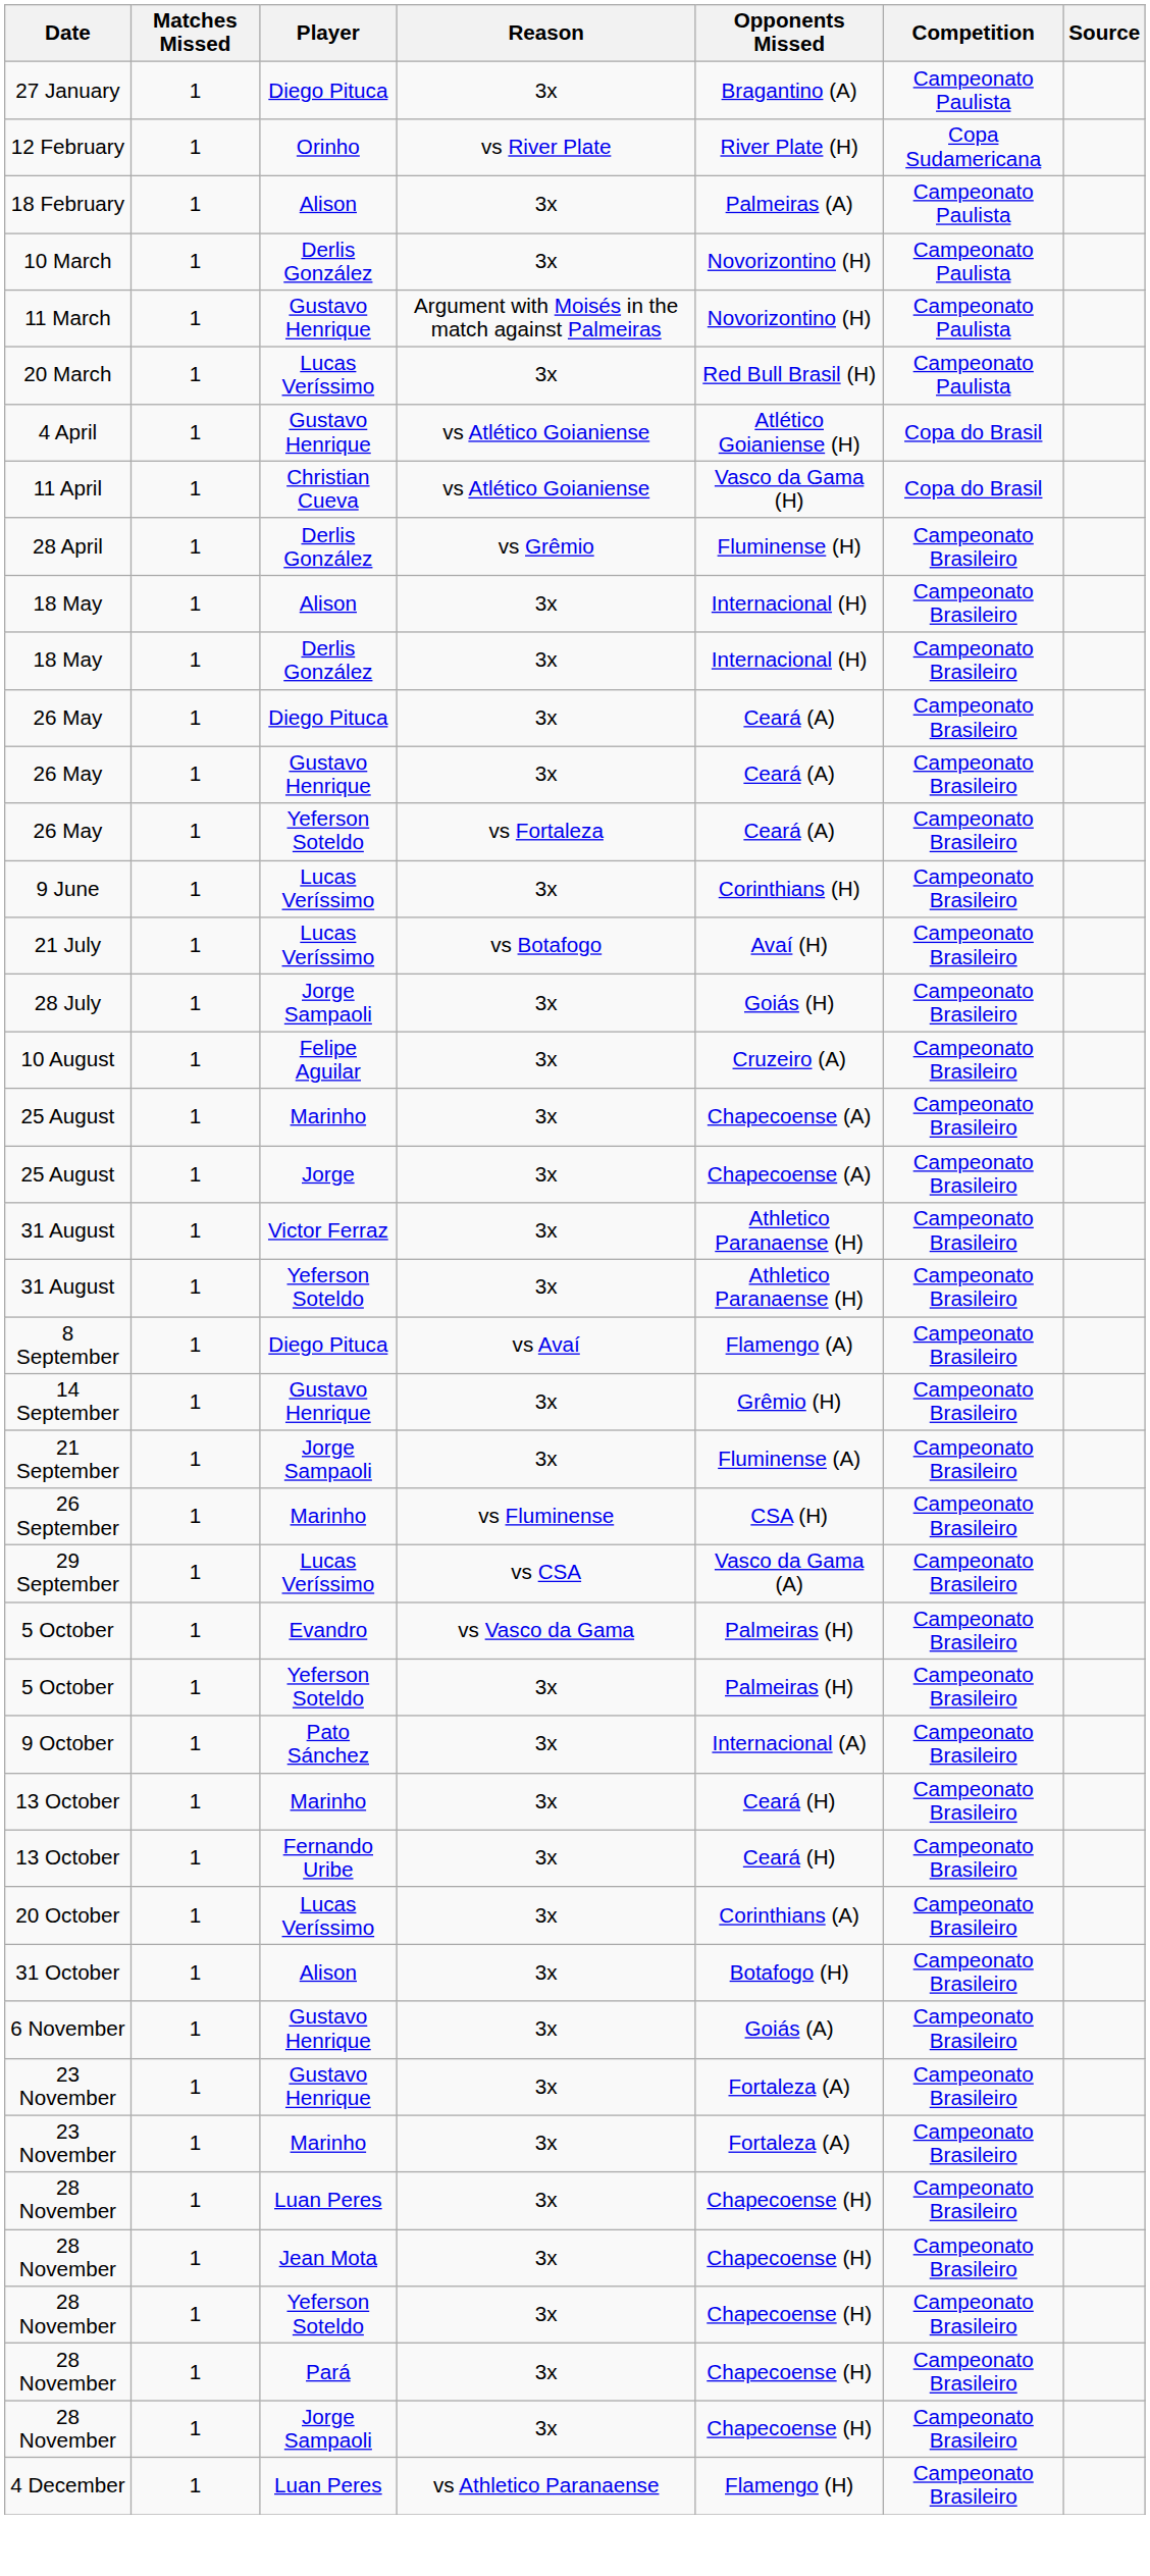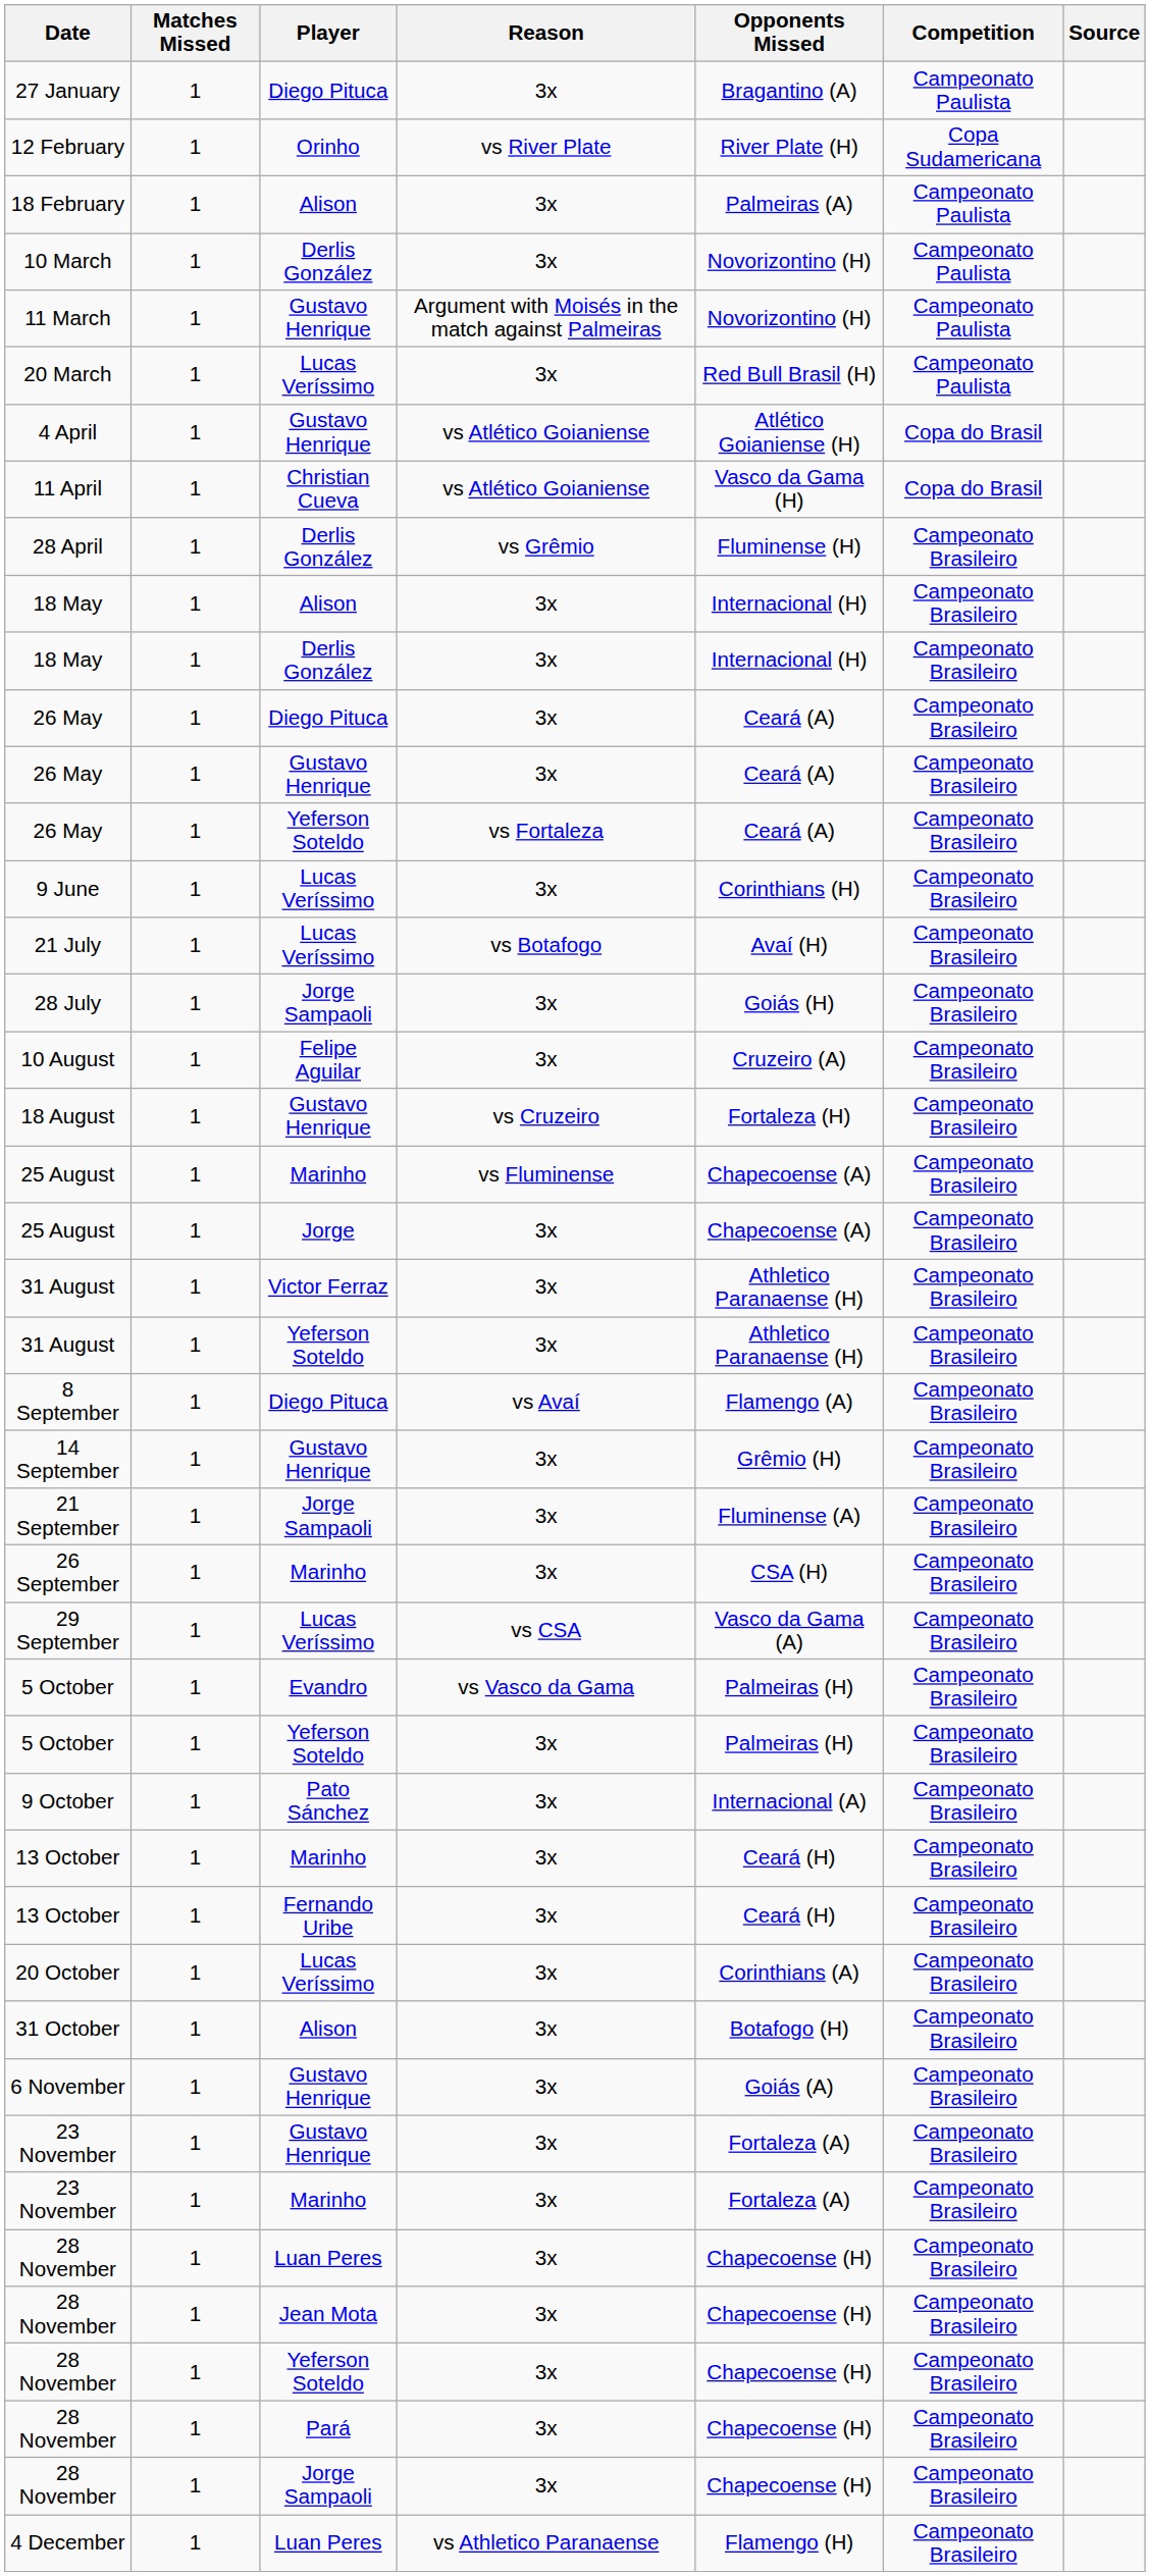+ row: 18 August | 1 | Gustavo Henrique | vs Cruzeiro | Fortaleza (H) | Campeonato Brasileiro
25 August / Marinho | Reason: 3x -> vs Fluminense
26 September | Reason: vs Fluminense -> 3x
